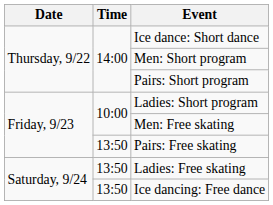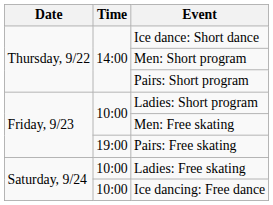Pairs: Free skating | Time: 13:50 -> 19:00
Ladies: Free skating | Time: 13:50 -> 10:00
Ice dancing: Free dance | Time: 13:50 -> 10:00
